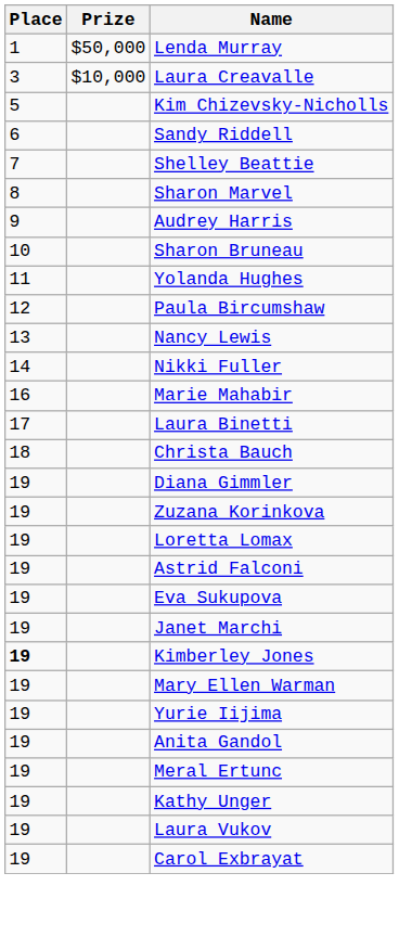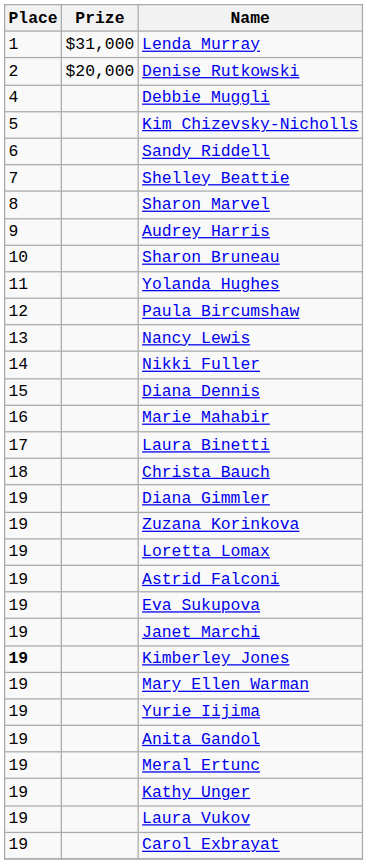Lenda Murray | Prize: $50,000 -> $31,000
+ row: 2 | $20,000 | Denise Rutkowski
- row: 3 | $10,000 | Laura Creavalle
+ row: 4 | Debbie Muggli
+ row: 15 | Diana Dennis
